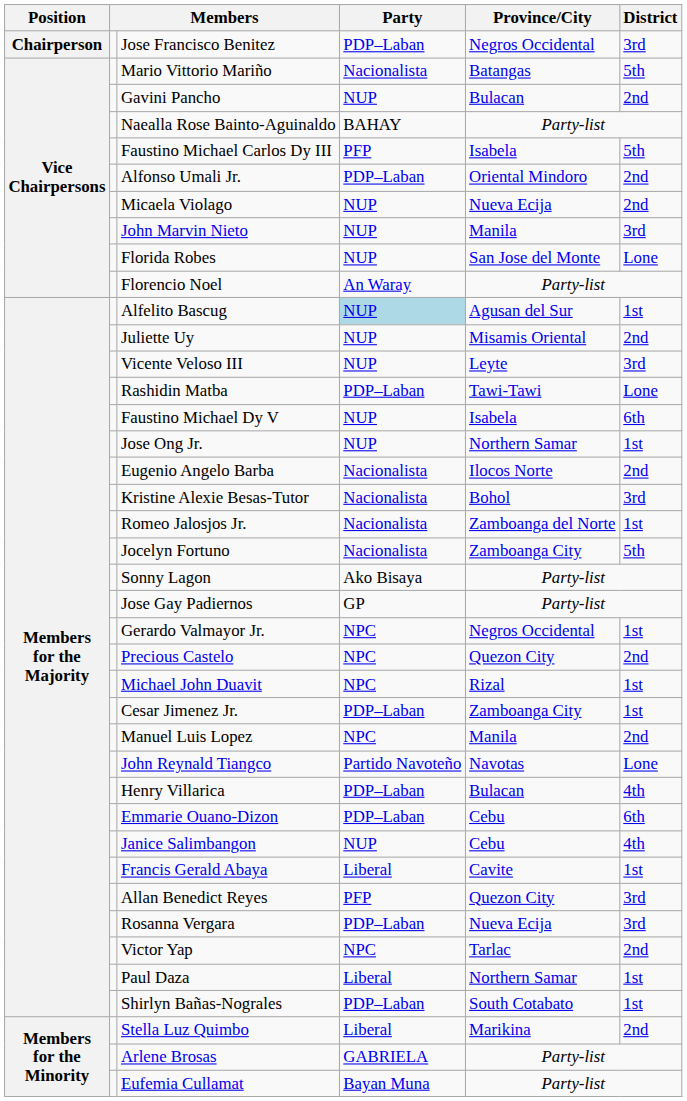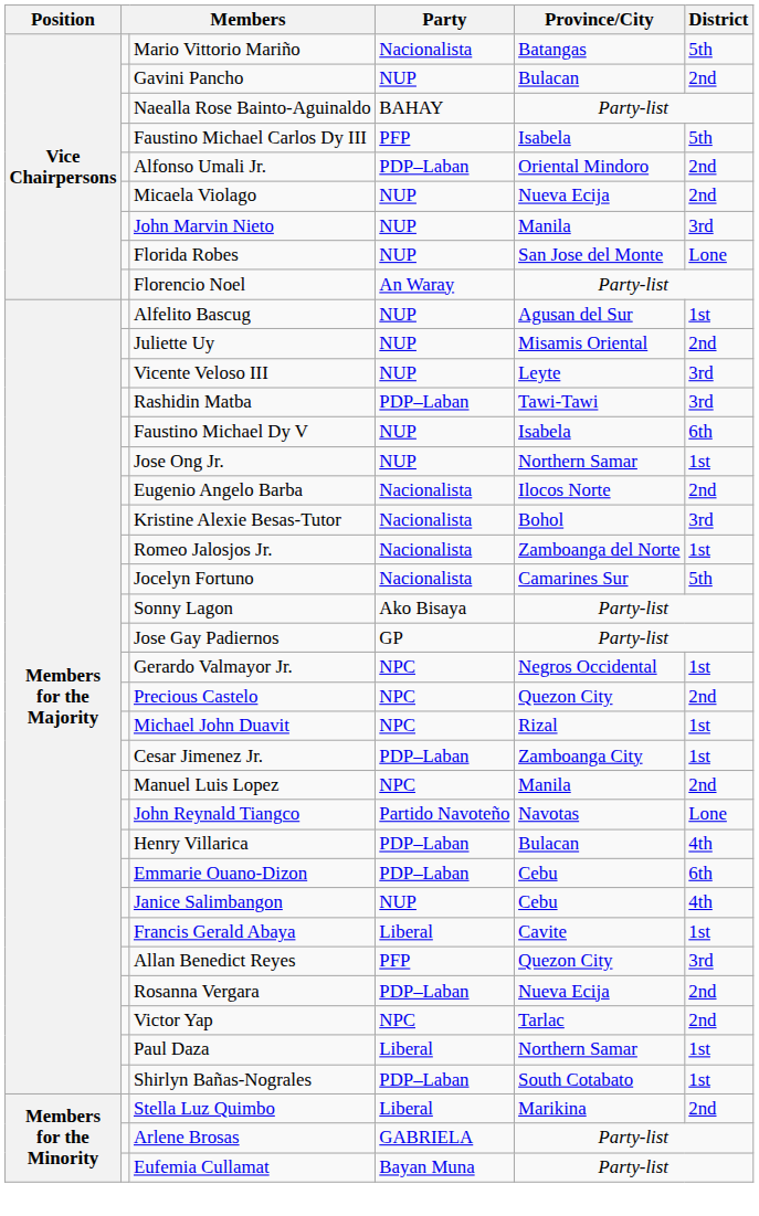- row: Chairperson | Jose Francisco Benitez | PDP–Laban | Negros Occidental | 3rd
Alfelito Bascug | Party: lightblue background -> no background
Rashidin Matba | District: Lone -> 3rd
Jocelyn Fortuno | Province/City: Zamboanga City -> Camarines Sur
Rosanna Vergara | District: 3rd -> 2nd
